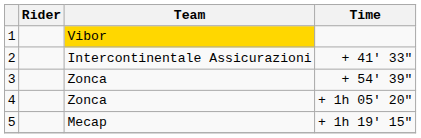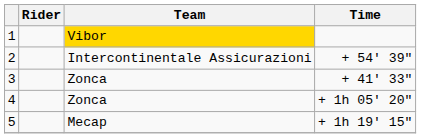2 | Time: + 41' 33" -> + 54' 39"
3 | Time: + 54' 39" -> + 41' 33"
